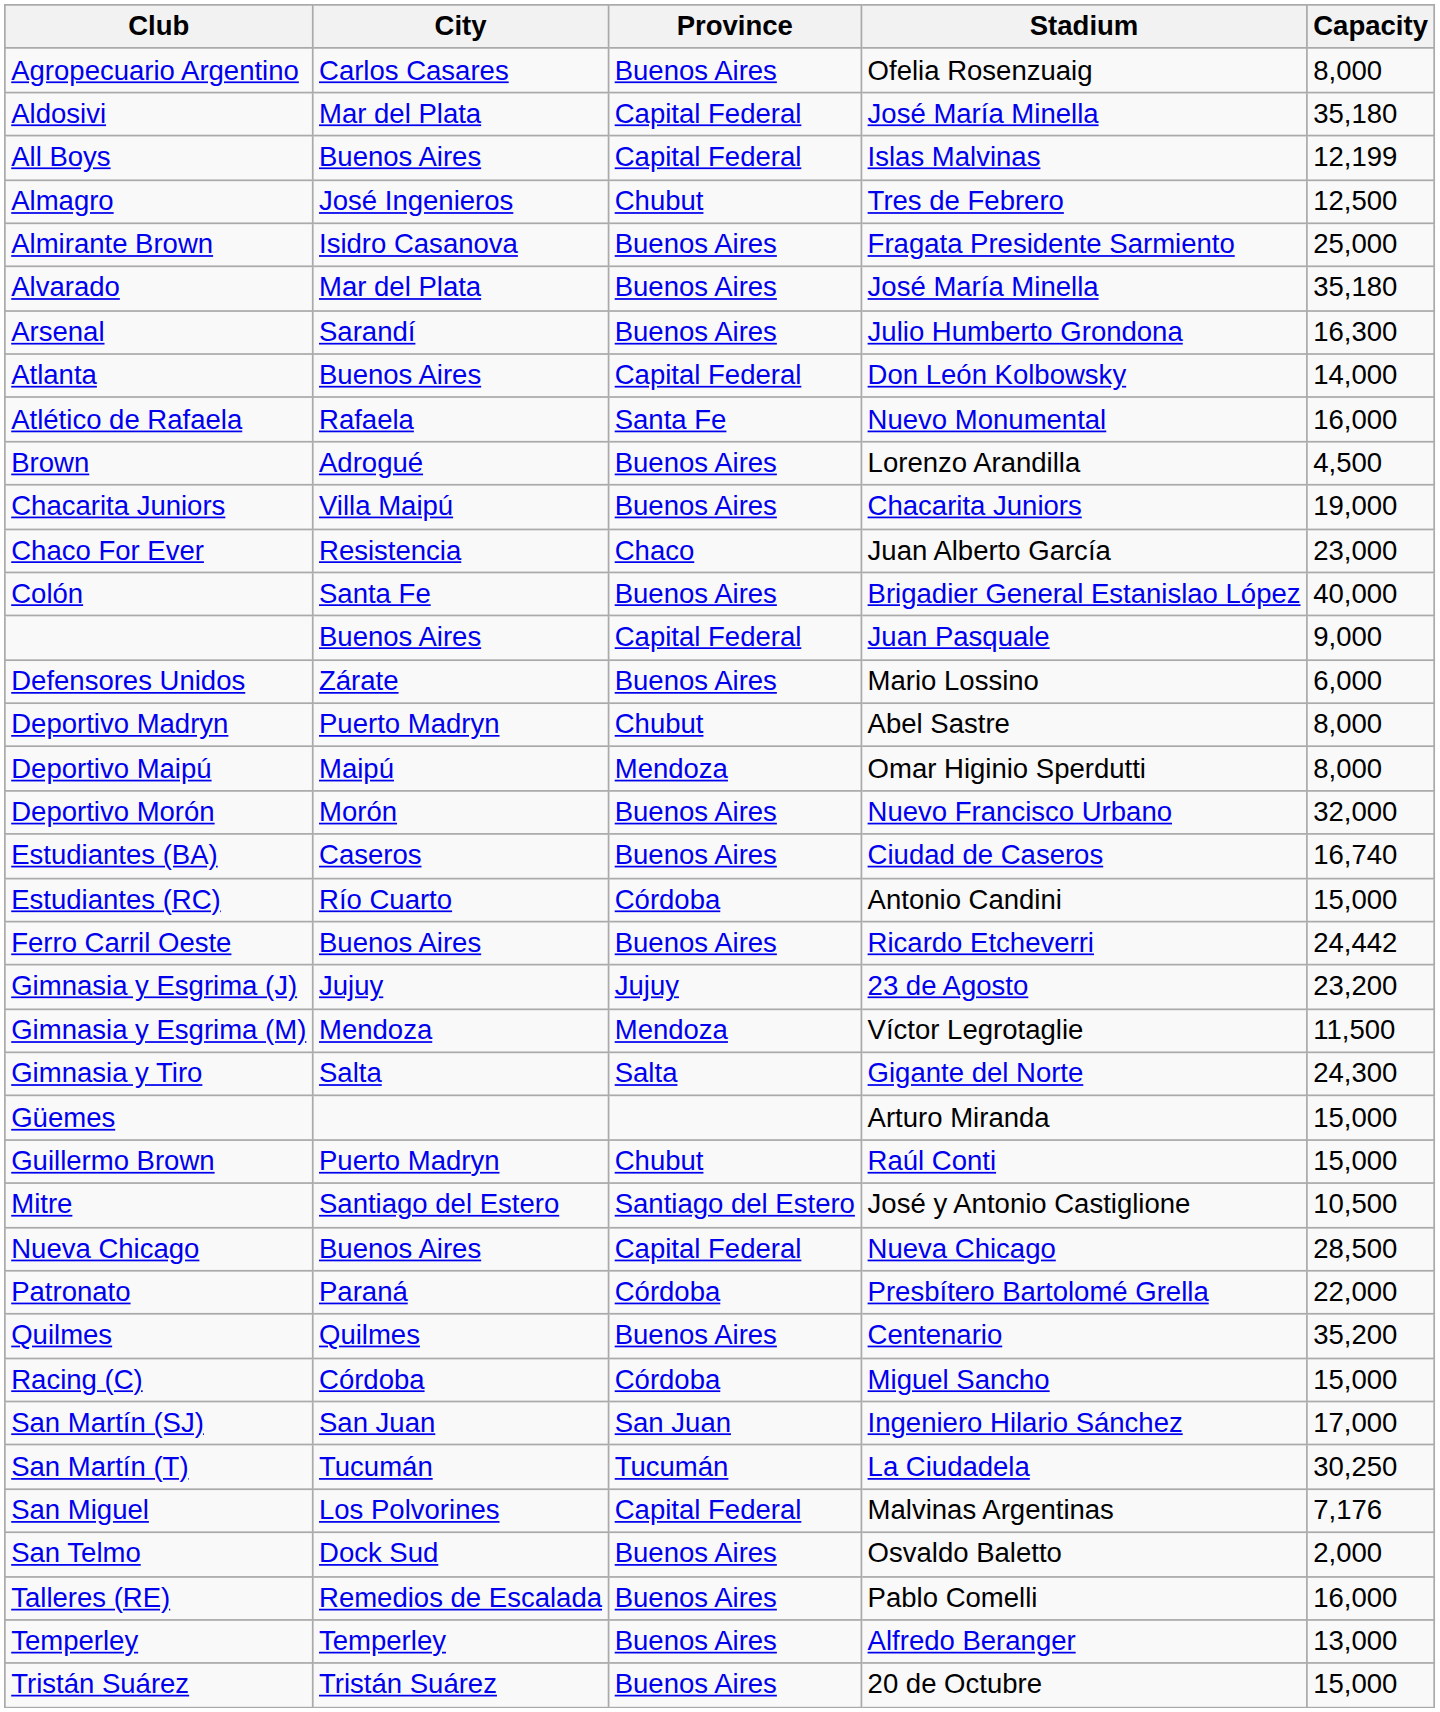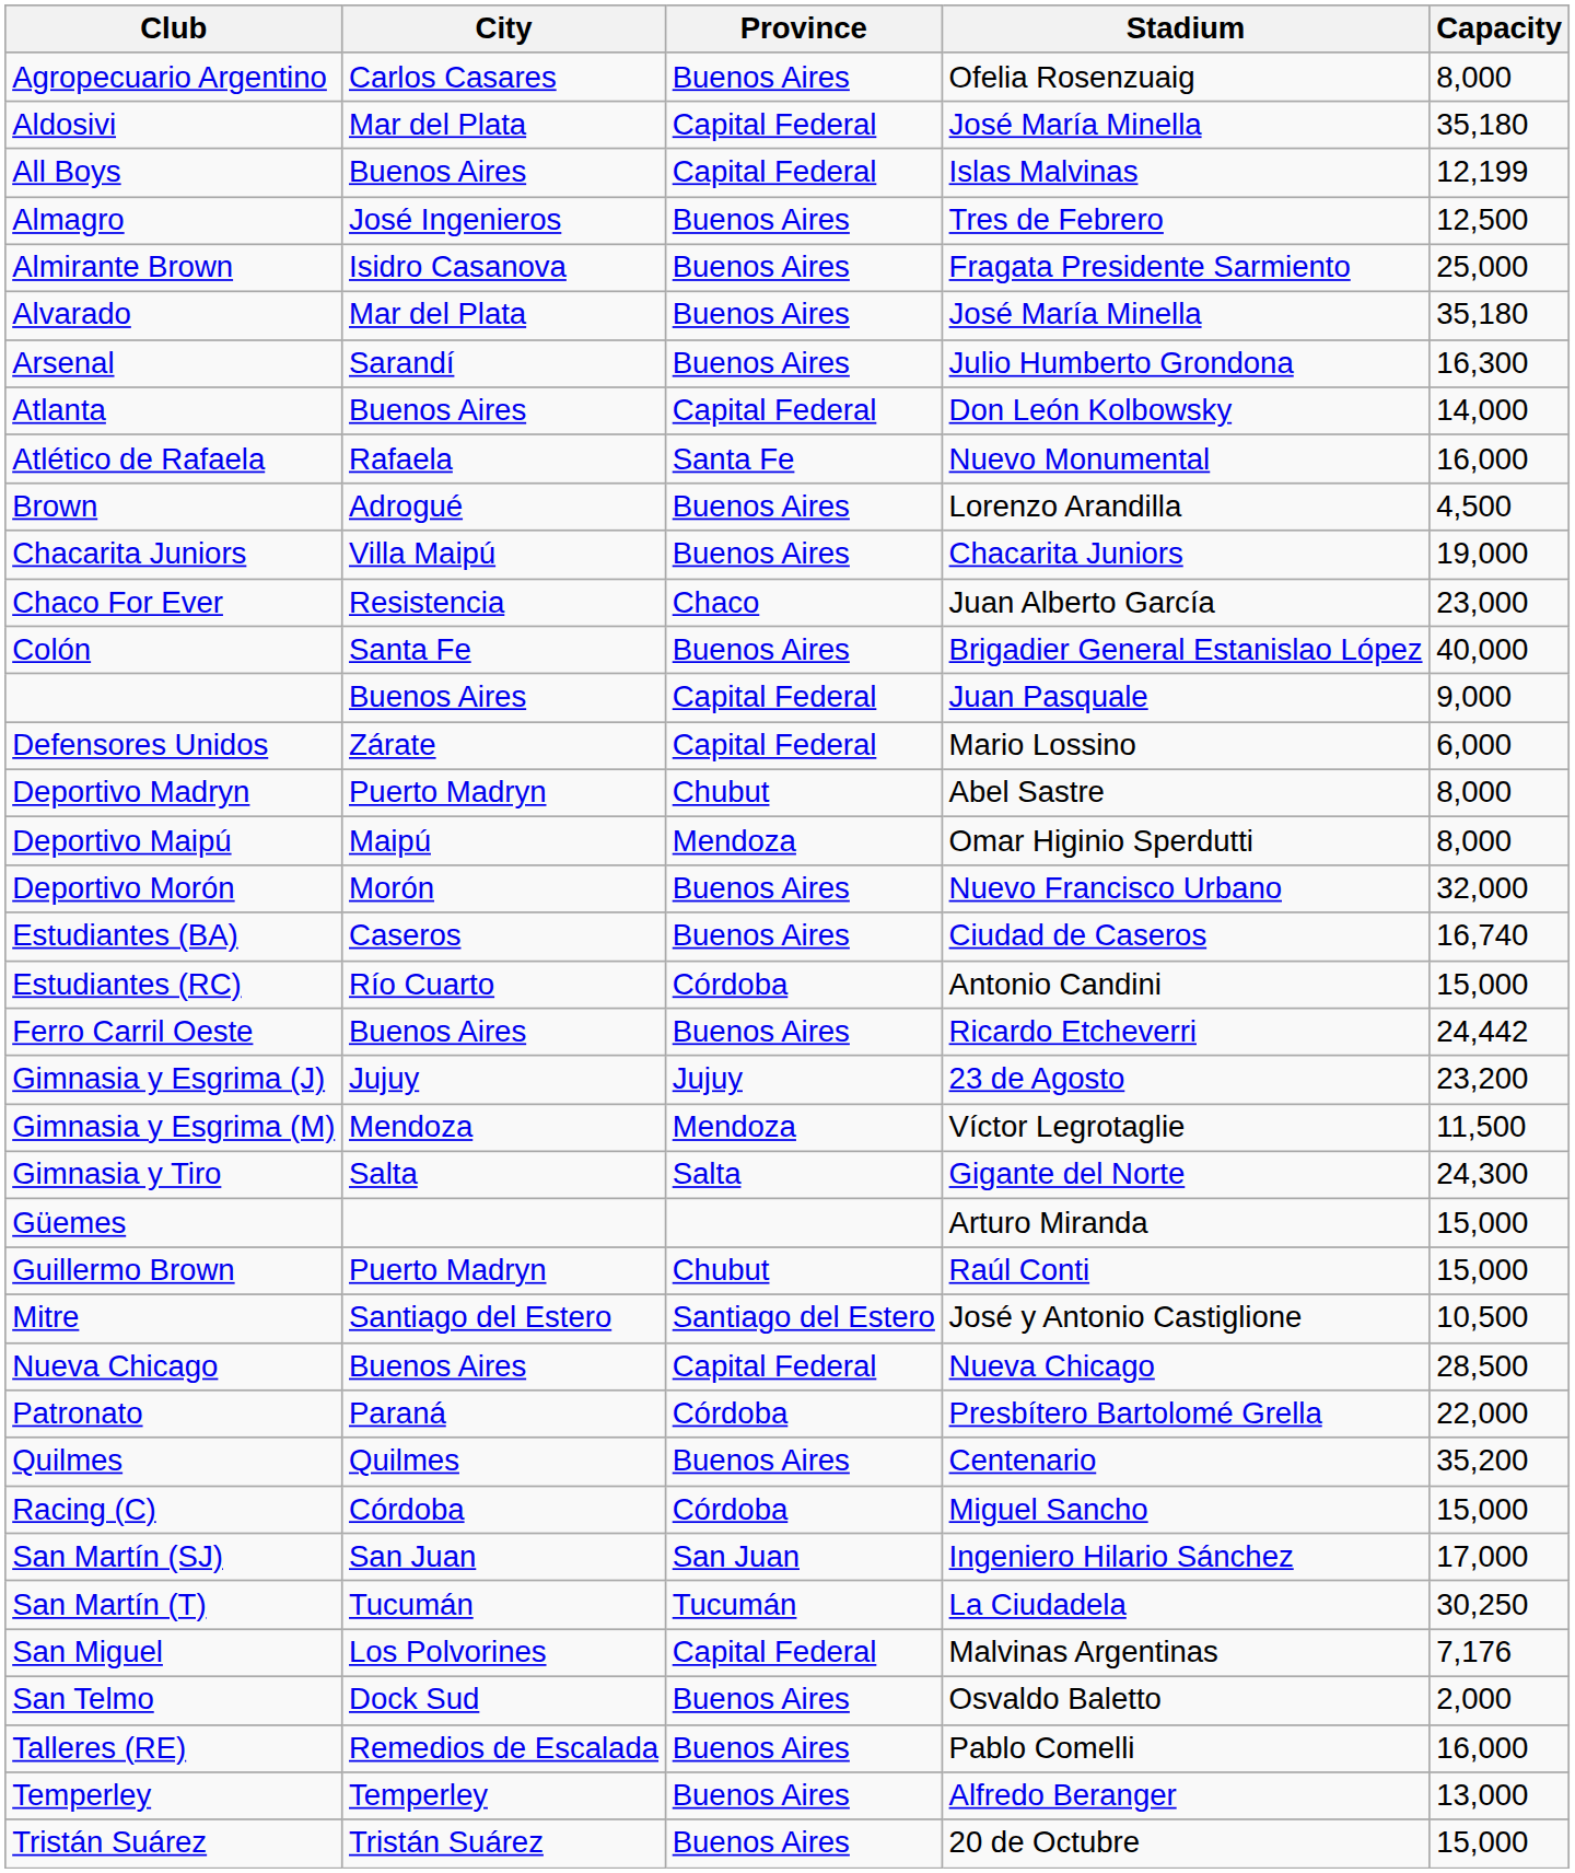Almagro | Province: Chubut -> Buenos Aires
Defensores Unidos | Province: Buenos Aires -> Capital Federal
